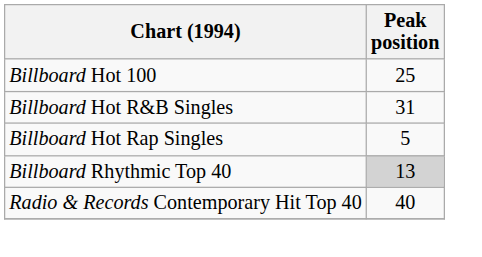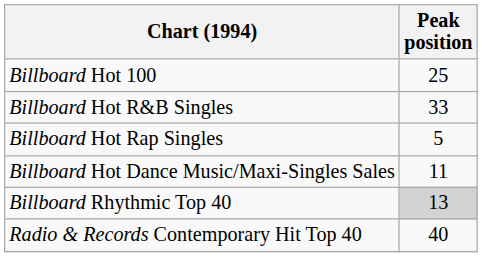Billboard Hot R&B Singles | Peak position: 31 -> 33
+ row: Billboard Hot Dance Music/Maxi-Singles Sales | 11
